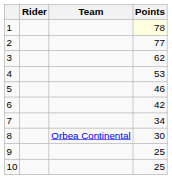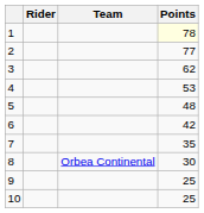5 | Points: 46 -> 48
7 | Points: 34 -> 35
